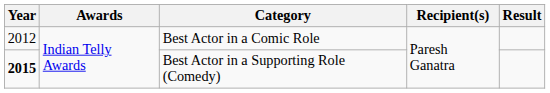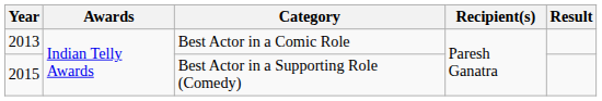Best Actor in a Comic Role | Year: 2012 -> 2013
Best Actor in a Supporting Role (Comedy) | Year: bold -> normal
